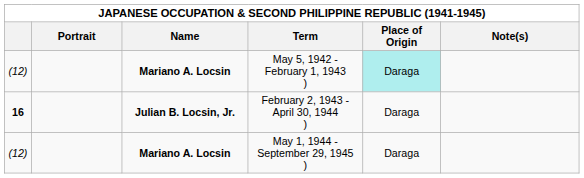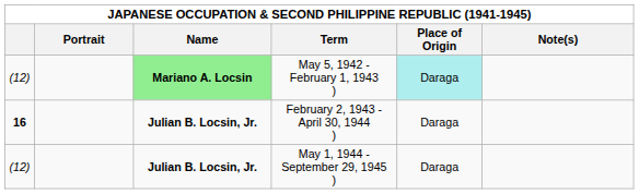May 5, 1942 - February 1, 1943 ) | Name: no background -> lightgreen background
May 1, 1944 - September 29, 1945 ) | Name: Mariano A. Locsin -> Julian B. Locsin, Jr.
